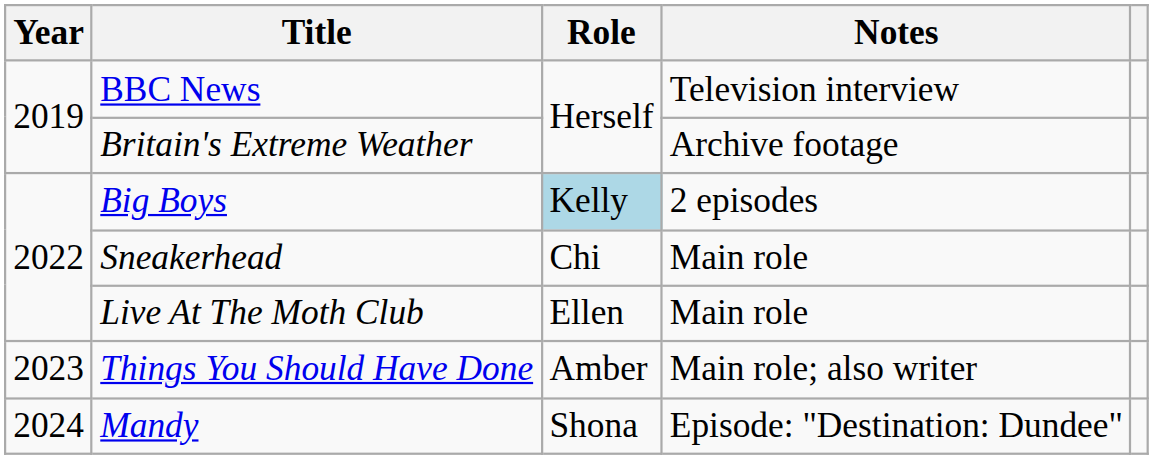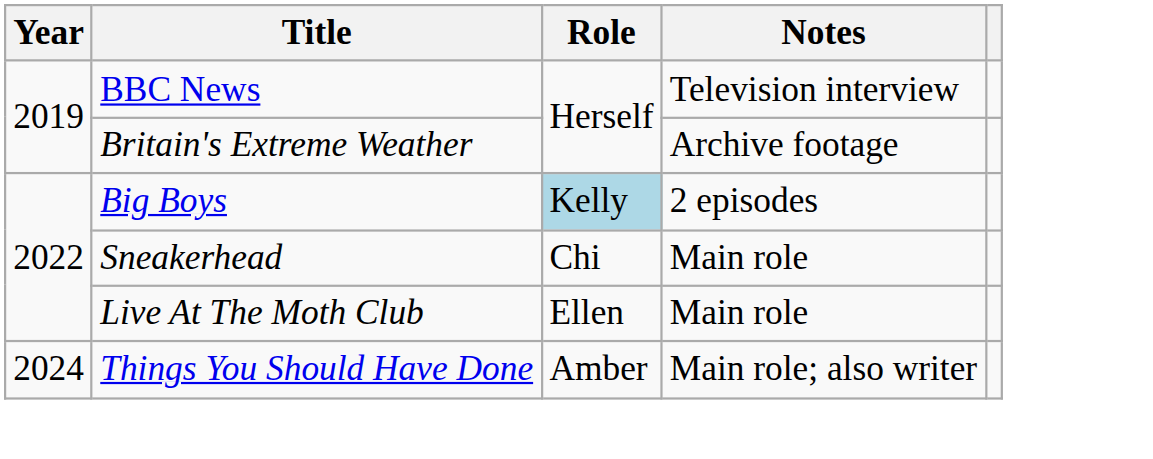Things You Should Have Done | Year: 2023 -> 2024
- row: 2024 | Mandy | Shona | Episode: "Destination: Dundee"
